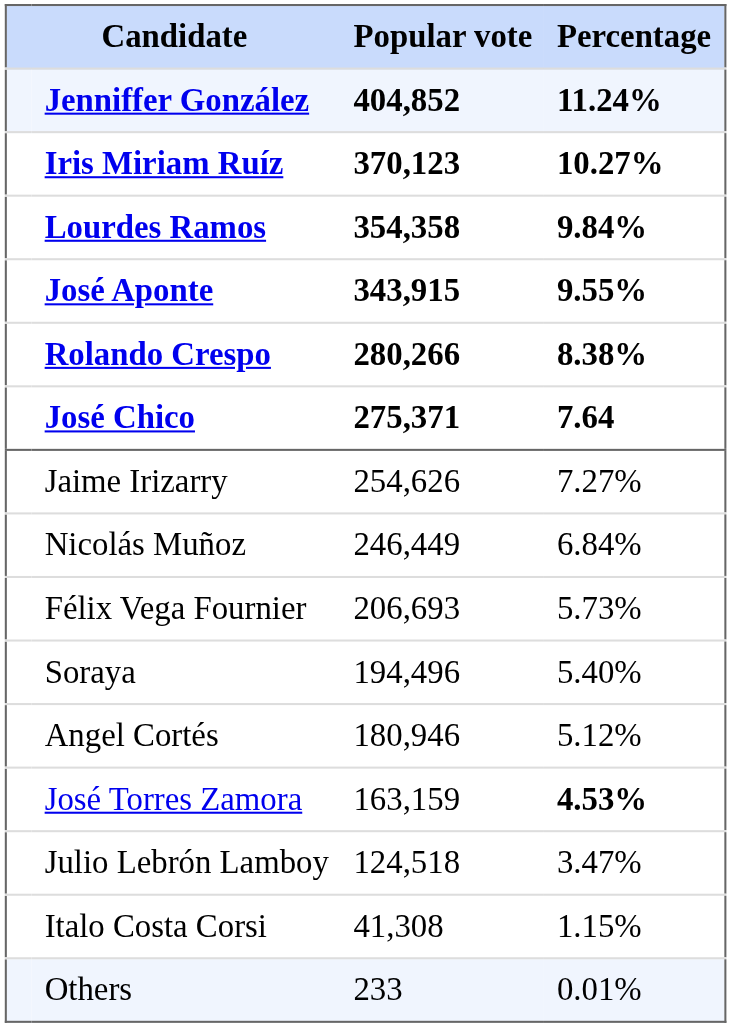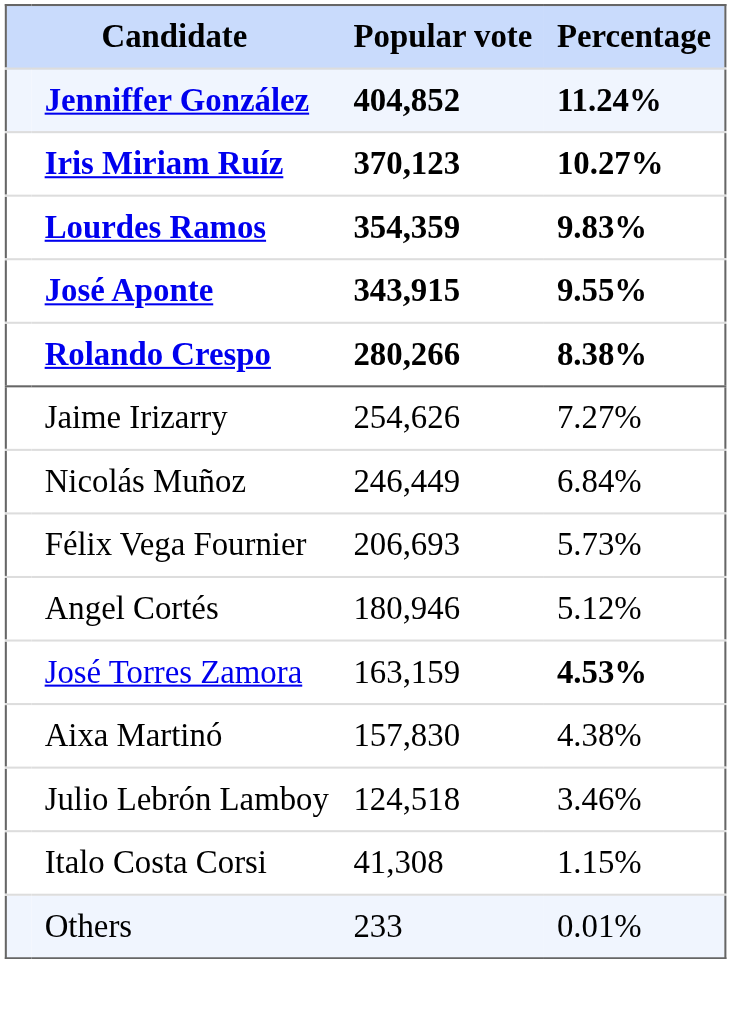Lourdes Ramos | Popular vote: 354,358 -> 354,359
Lourdes Ramos | Percentage: 9.84% -> 9.83%
- row: José Chico | 275,371 | 7.64
- row: Soraya | 194,496 | 5.40%
+ row: Aixa Martinó | 157,830 | 4.38%
Julio Lebrón Lamboy | Percentage: 3.47% -> 3.46%
